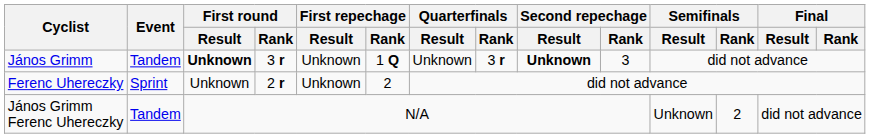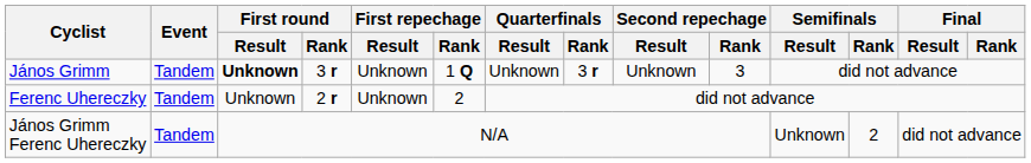János Grimm | Second repechage / Result: bold -> normal
Ferenc Uhereczky | Event: Sprint -> Tandem
